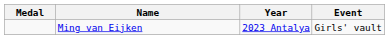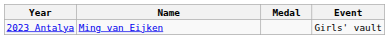columns swapped: Medal <-> Year
